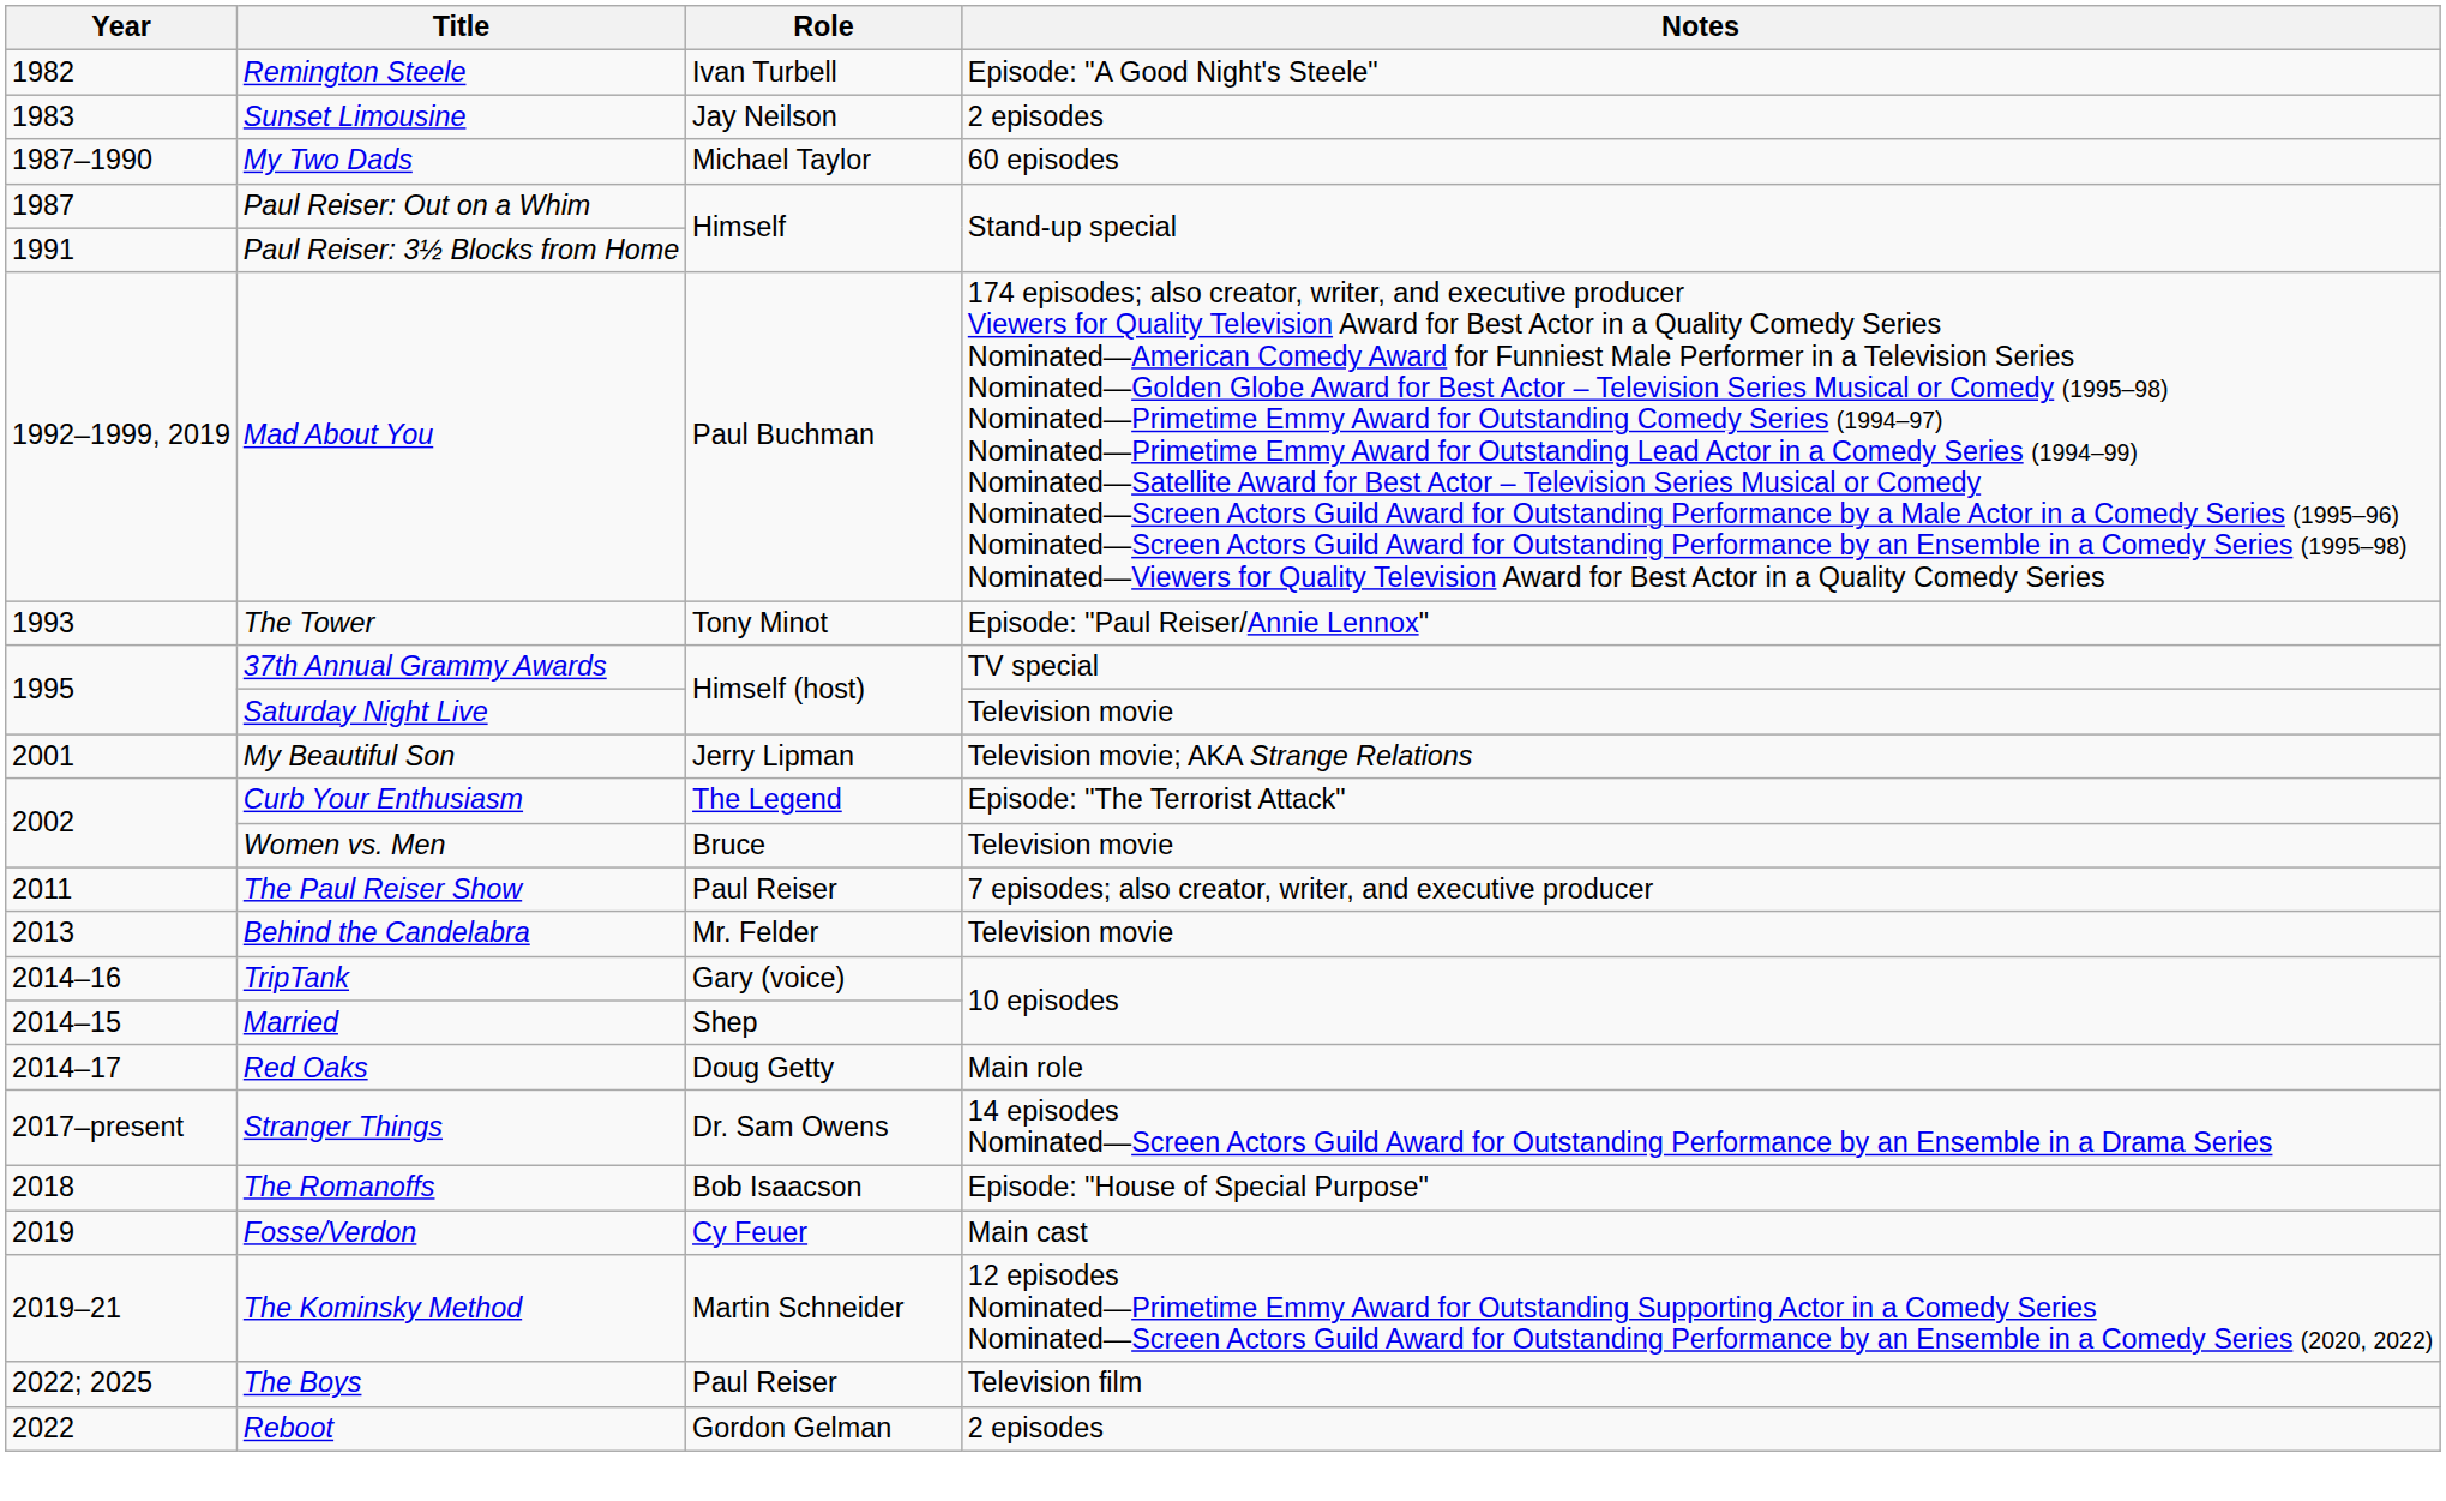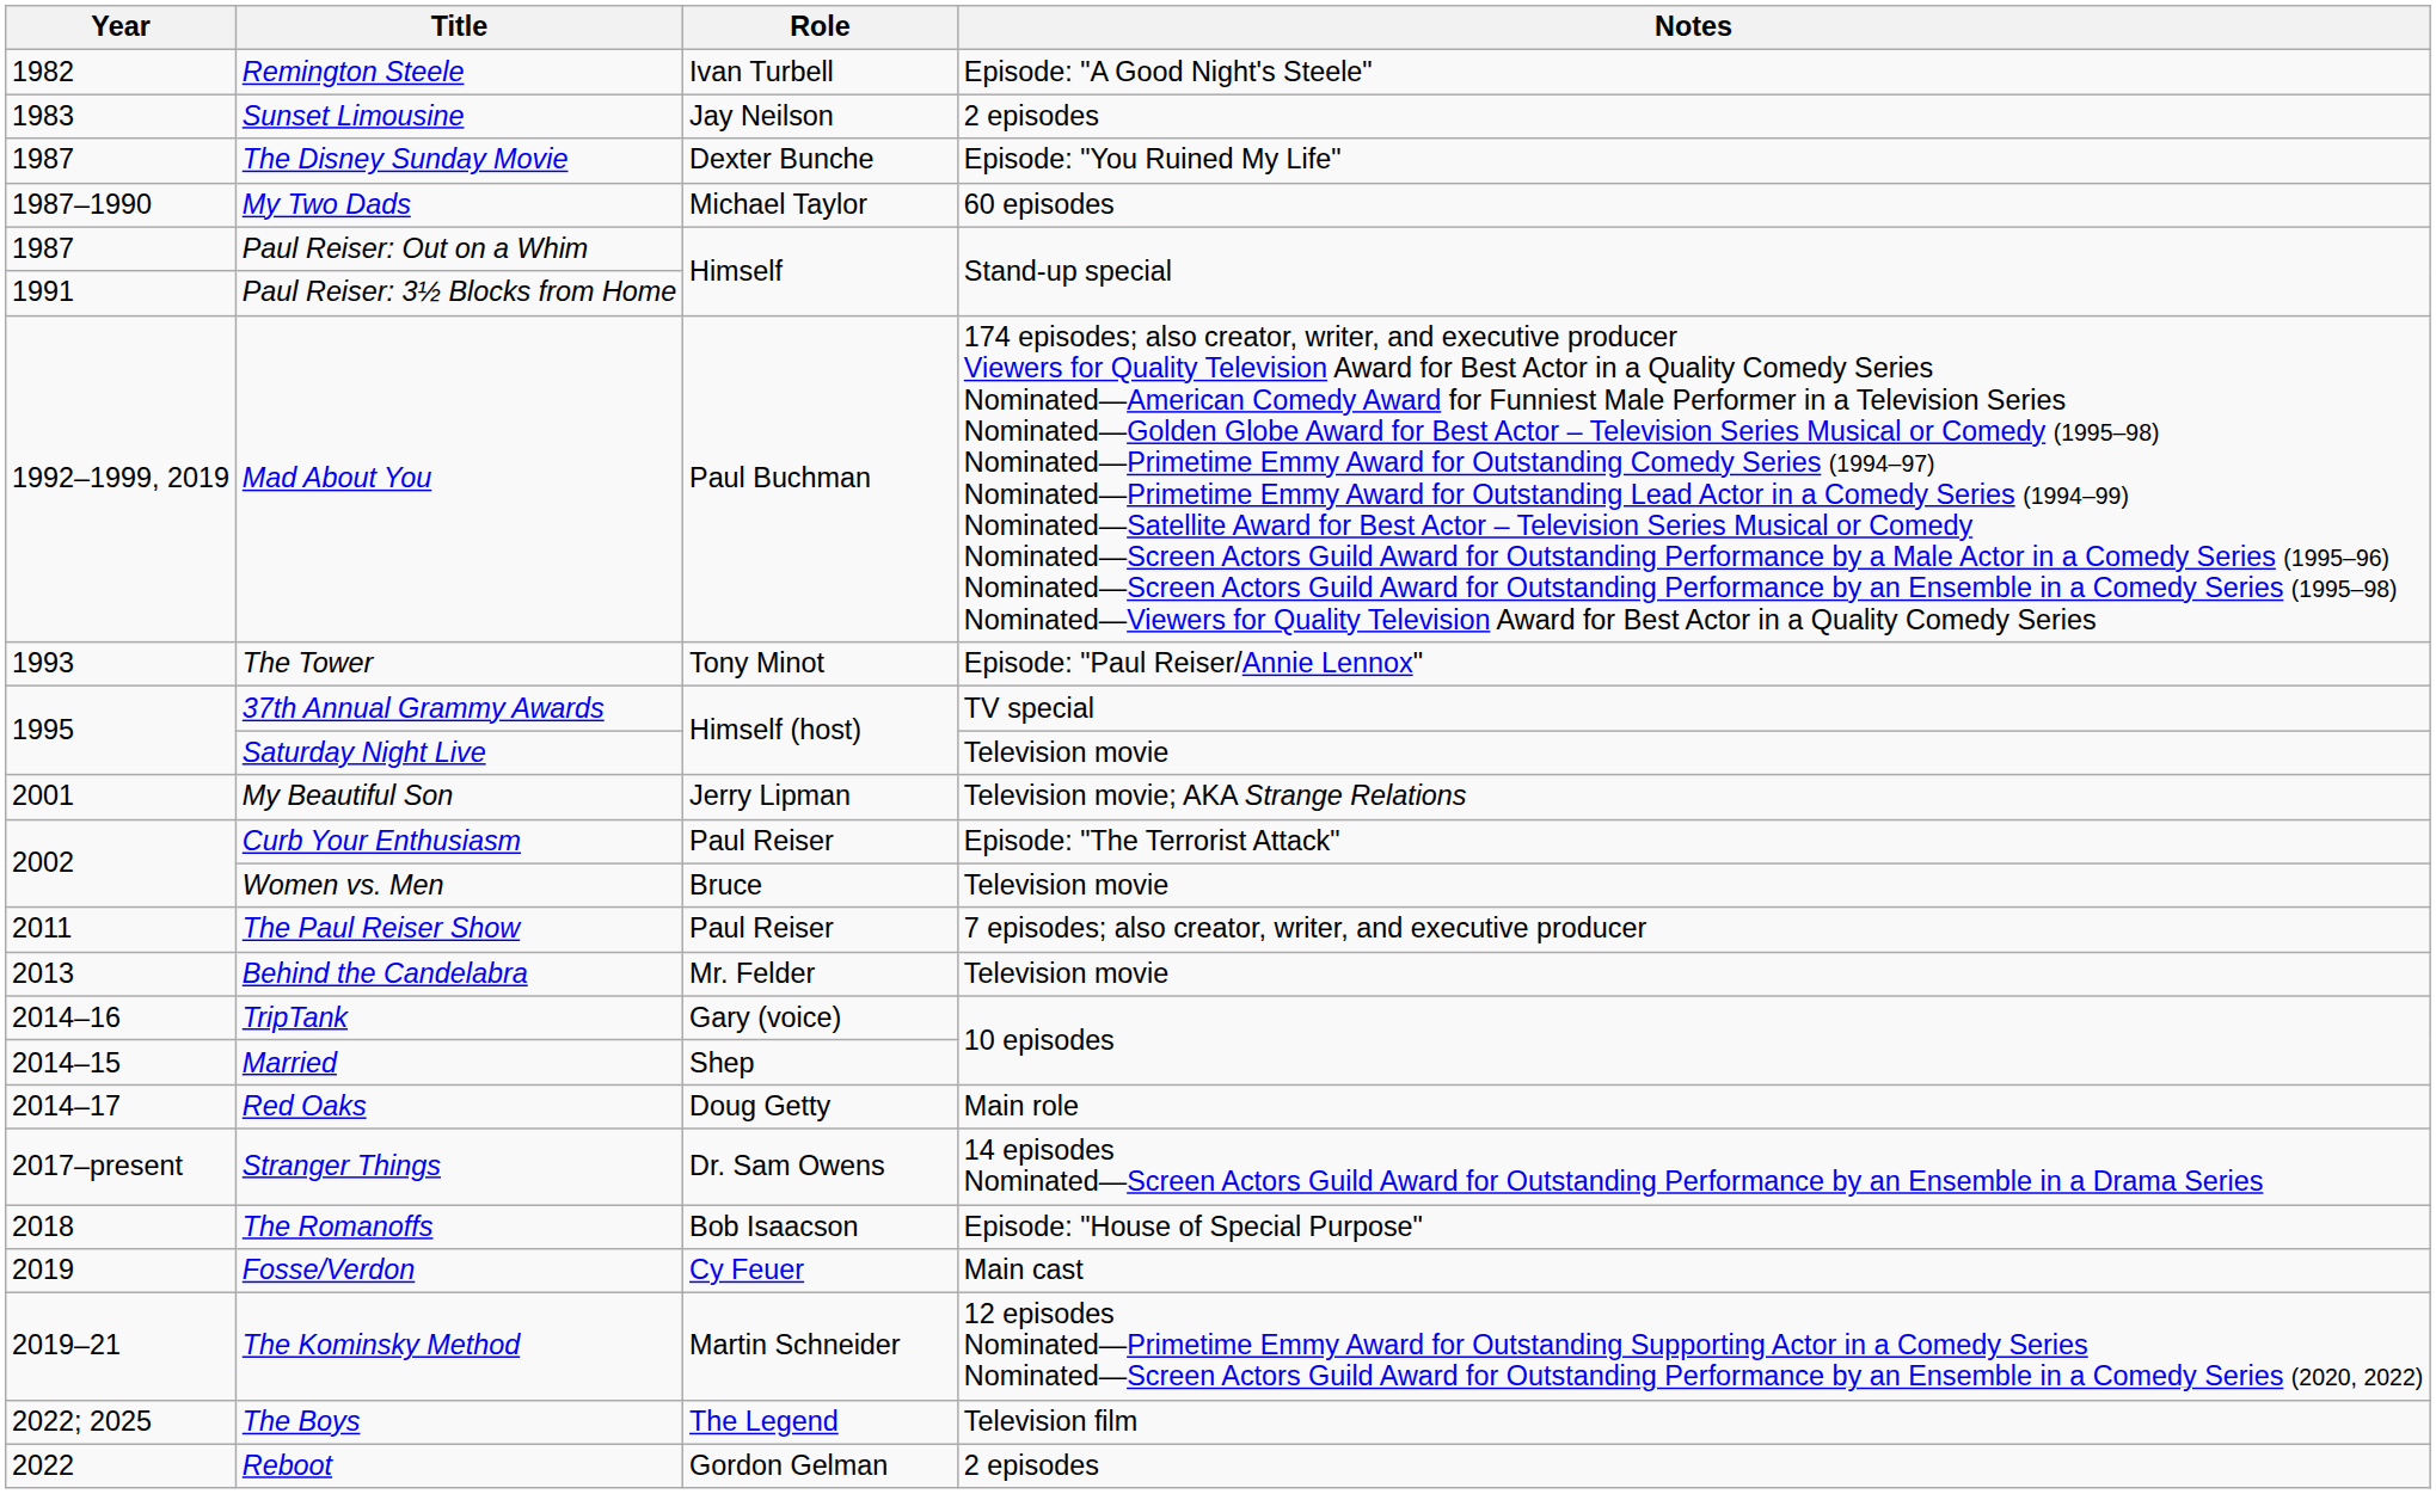+ row: 1987 | The Disney Sunday Movie | Dexter Bunche | Episode: "You Ruined My Life"
Curb Your Enthusiasm | Role: The Legend -> Paul Reiser
The Boys | Role: Paul Reiser -> The Legend
